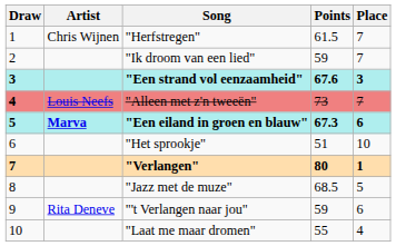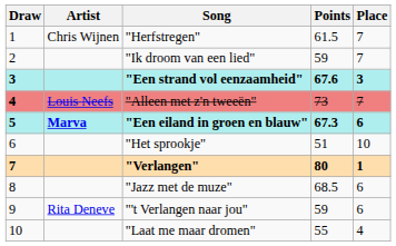"Jazz met de muze" | Place: 5 -> 6
